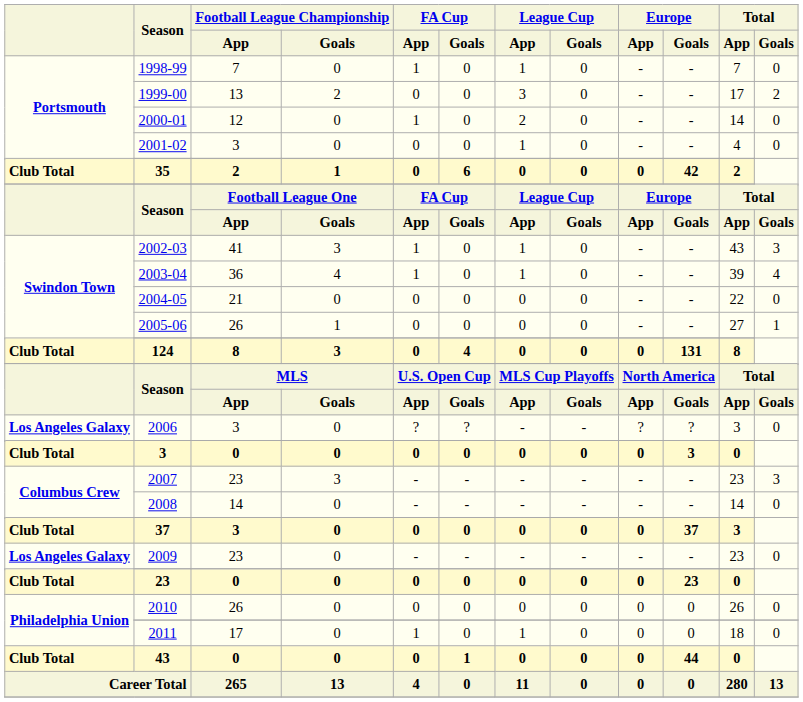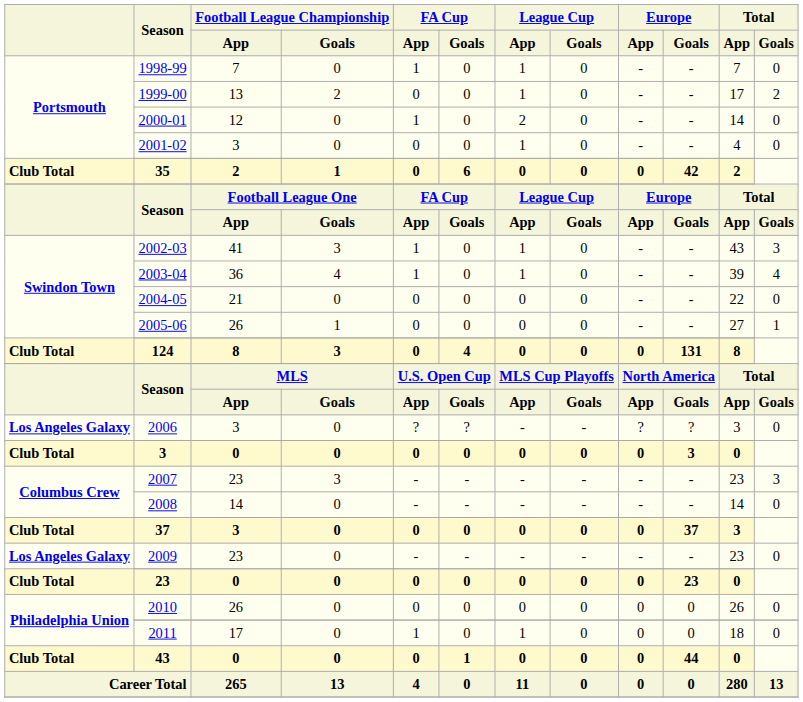1999-00 | League Cup / App: 3 -> 1
